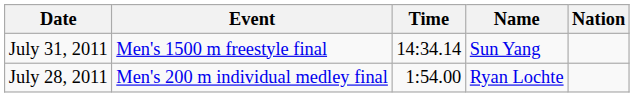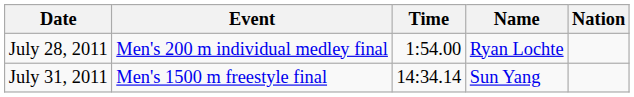rows swapped: July 28, 2011 <-> July 31, 2011
